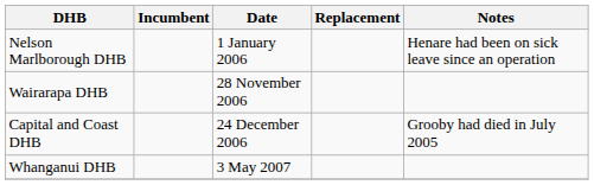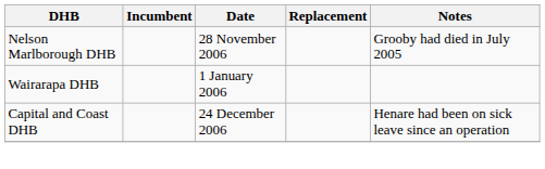Nelson Marlborough DHB | Date: 1 January 2006 -> 28 November 2006
Nelson Marlborough DHB | Notes: Henare had been on sick leave since an operation -> Grooby had died in July 2005
Wairarapa DHB | Date: 28 November 2006 -> 1 January 2006
Capital and Coast DHB | Notes: Grooby had died in July 2005 -> Henare had been on sick leave since an operation
- row: Whanganui DHB | 3 May 2007
